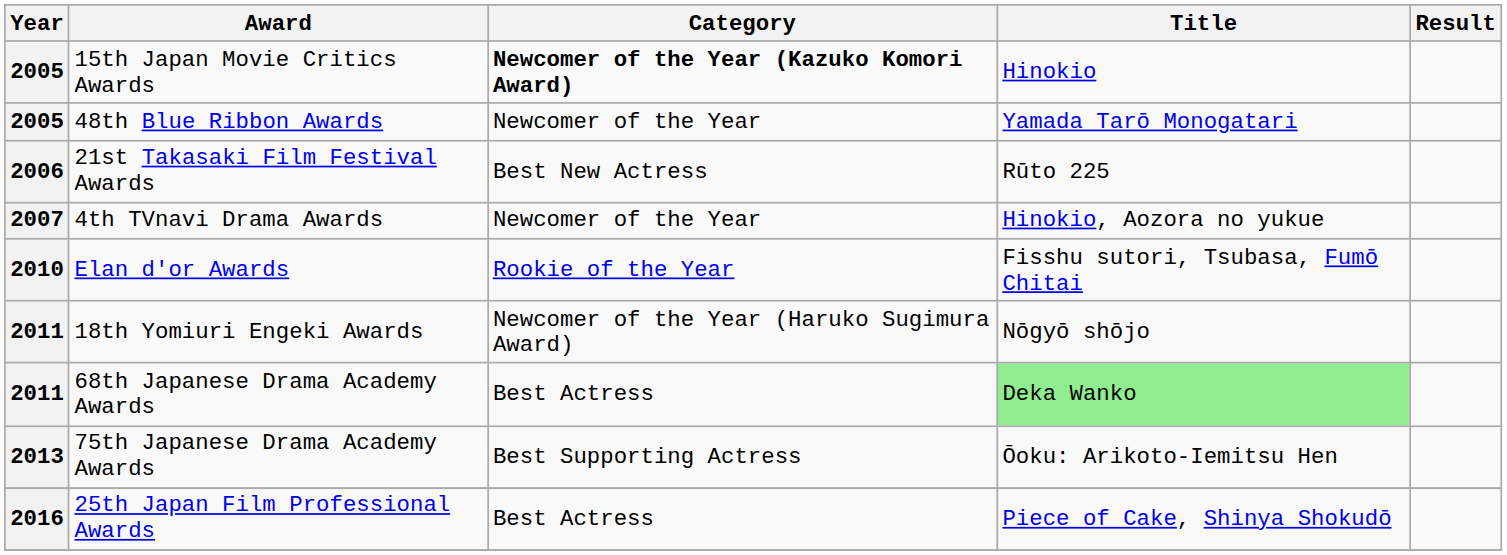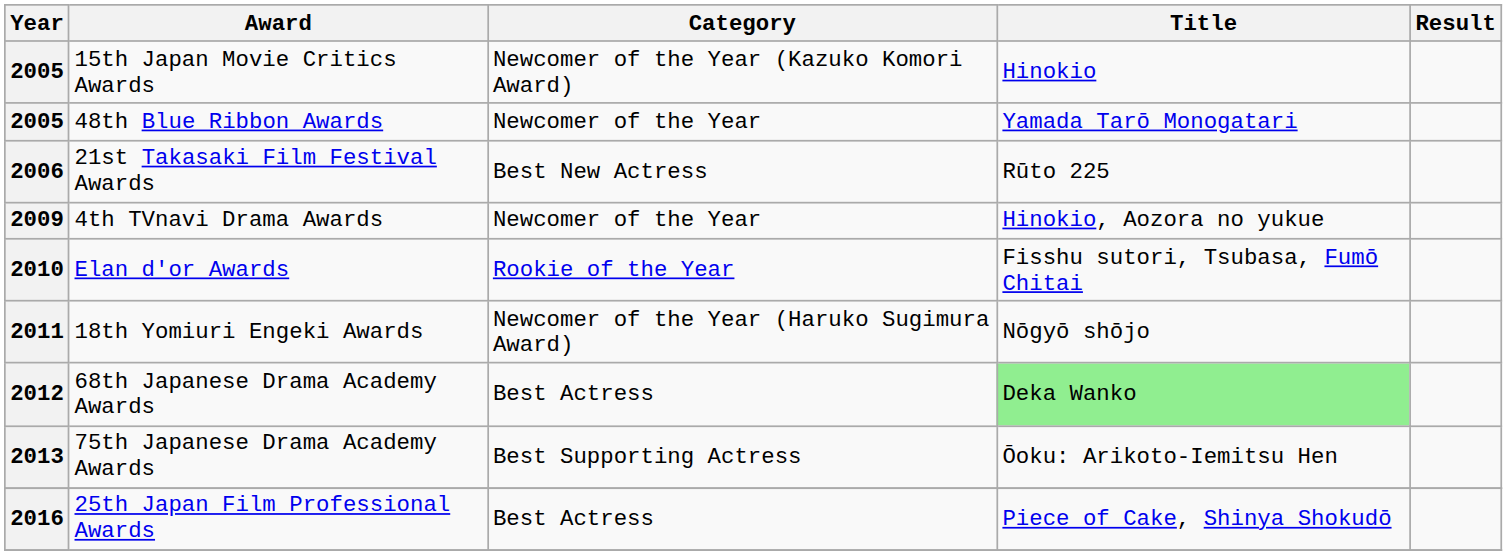15th Japan Movie Critics Awards | Category: bold -> normal
4th TVnavi Drama Awards | Year: 2007 -> 2009
68th Japanese Drama Academy Awards | Year: 2011 -> 2012
